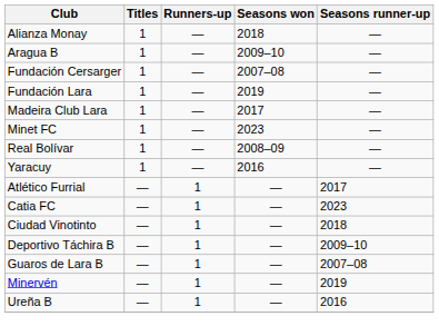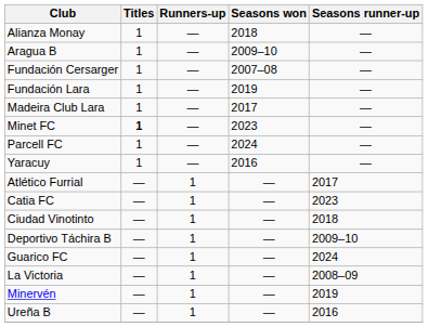Minet FC | Titles: normal -> bold
+ row: Parcell FC | 1 | — | 2024 | —
- row: Real Bolívar | 1 | — | 2008–09 | —
+ row: Guarico FC | — | 1 | — | 2024
- row: Guaros de Lara B | — | 1 | — | 2007–08
+ row: La Victoria | — | 1 | — | 2008–09
